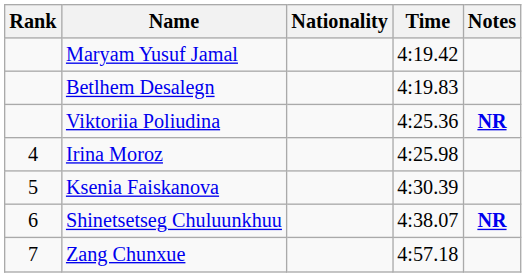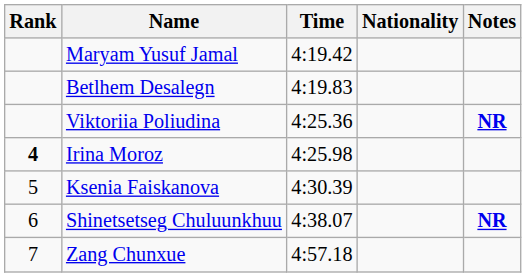columns swapped: Nationality <-> Time
Irina Moroz | Rank: normal -> bold
